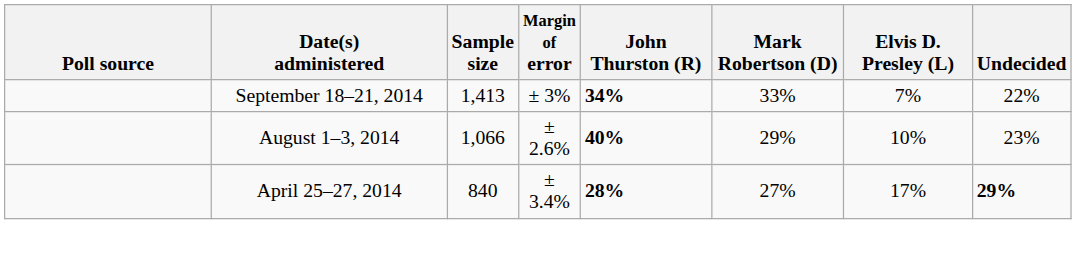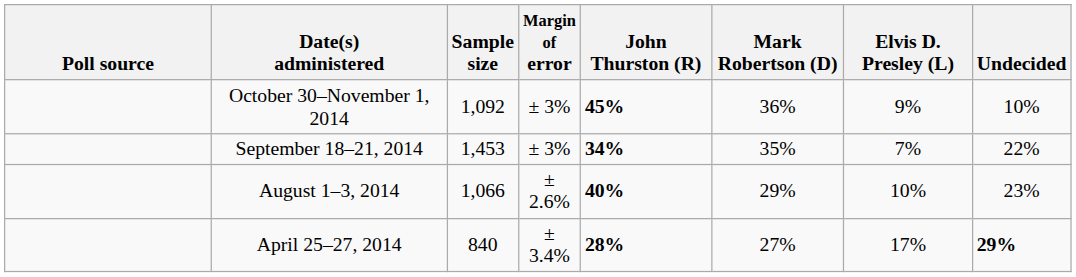+ row: October 30–November 1, 2014 | 1,092 | ± 3% | 45% | 36% | 9% | 10%
September 18–21, 2014 | Sample size: 1,413 -> 1,453
September 18–21, 2014 | Mark Robertson (D): 33% -> 35%
